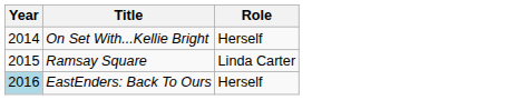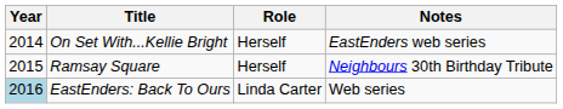+ column: Notes | EastEnders web series | Neighbours 30th Birthday Tribute | Web series
Ramsay Square | Role: Linda Carter -> Herself
EastEnders: Back To Ours | Role: Herself -> Linda Carter
